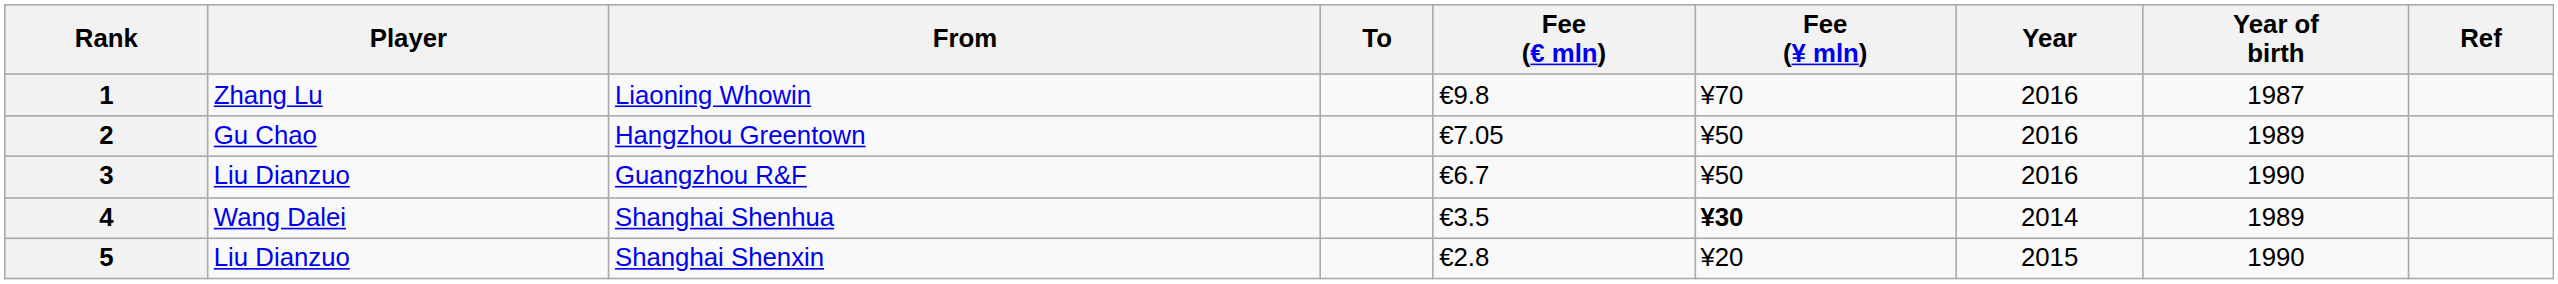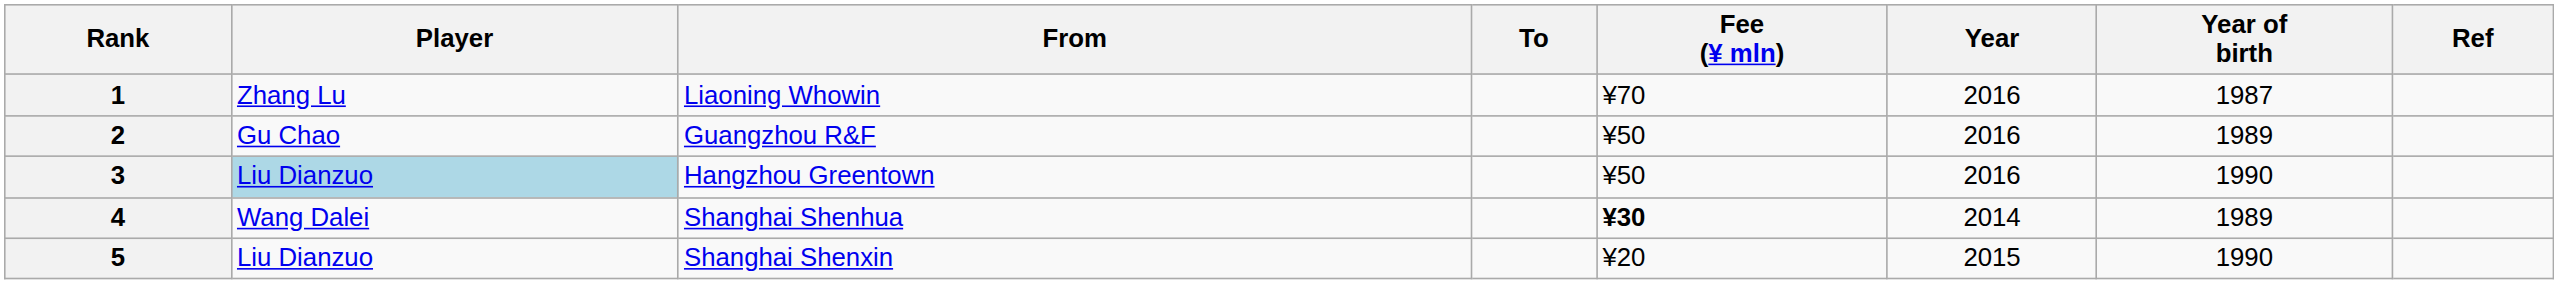- column: Fee (€ mln) | €9.8 | €7.05 | €6.7 | €3.5 | €2.8
2 | From: Hangzhou Greentown -> Guangzhou R&F
3 | Player: no background -> lightblue background
3 | From: Guangzhou R&F -> Hangzhou Greentown
